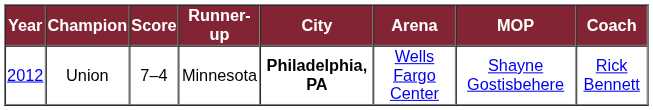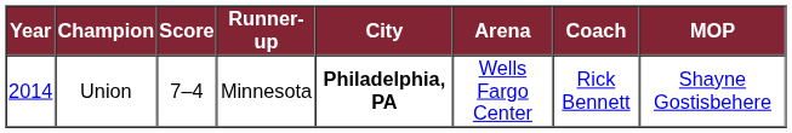columns swapped: Coach <-> MOP
Union | Year: 2012 -> 2014
